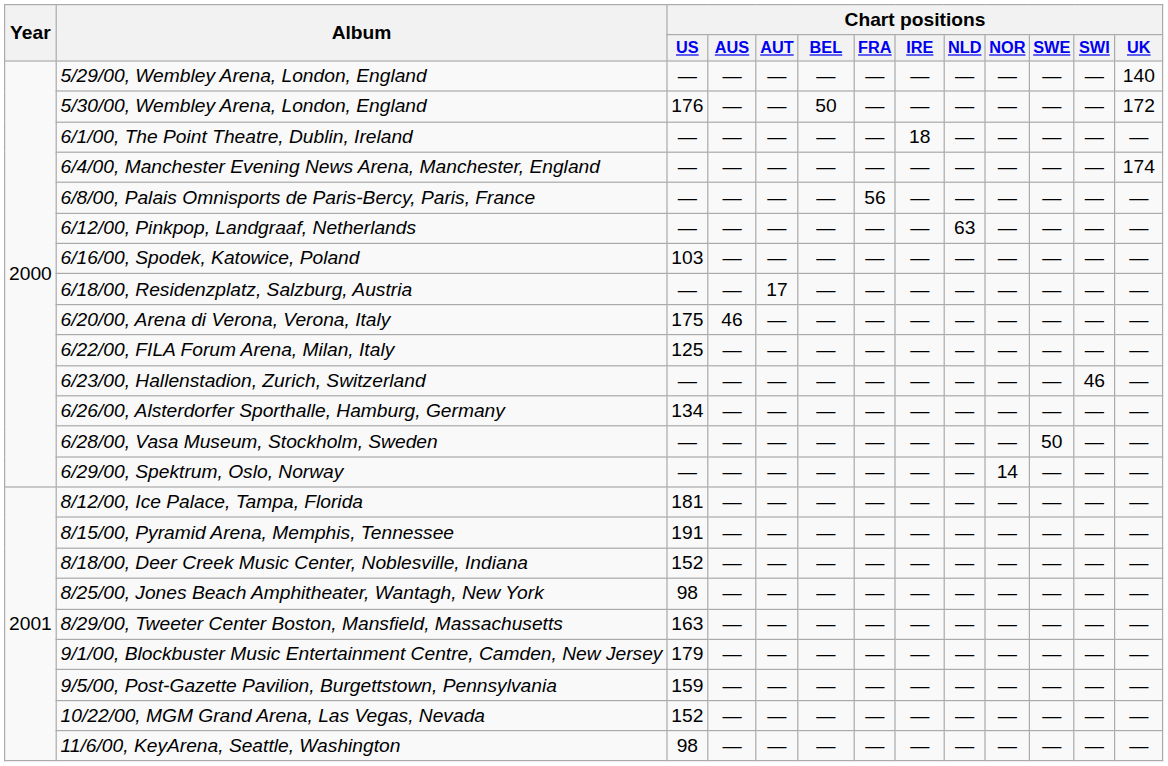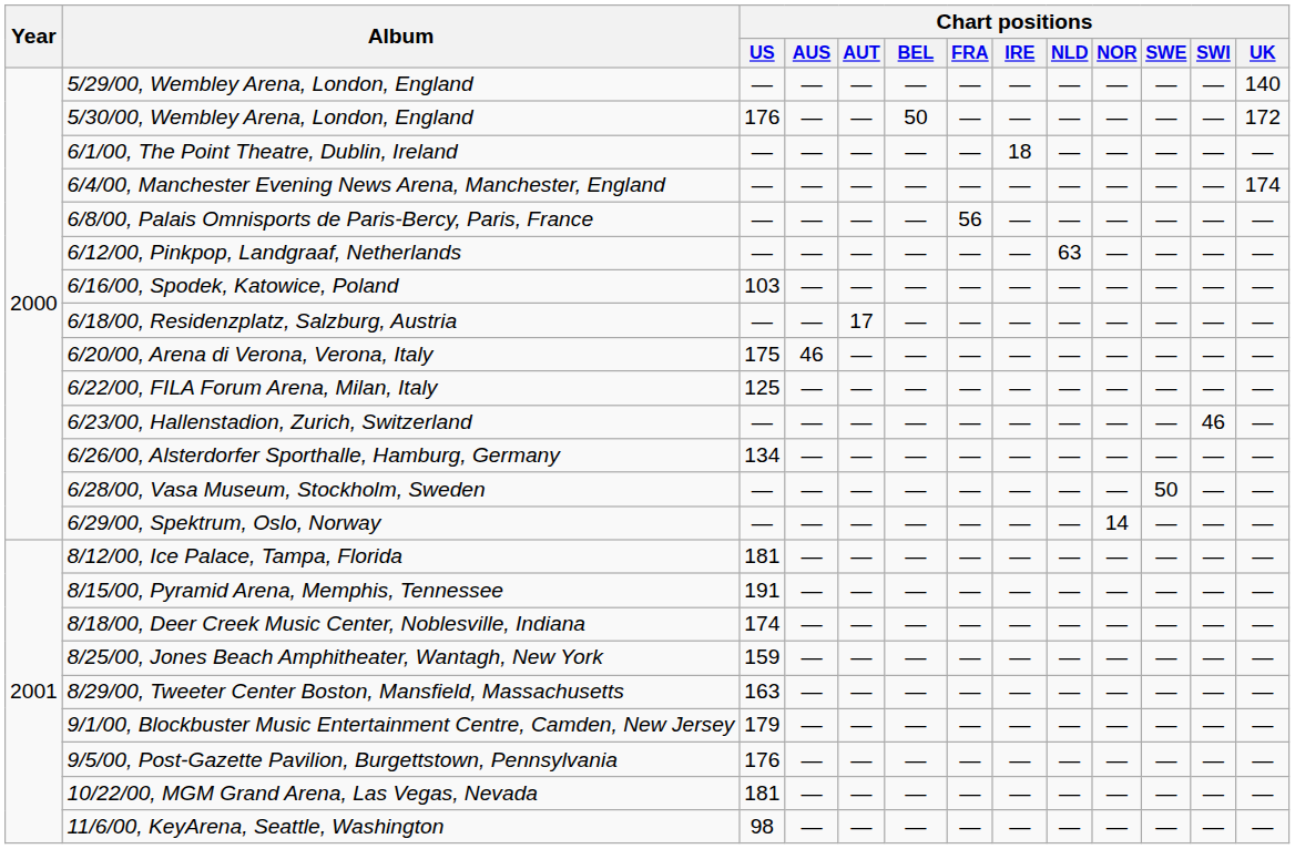8/18/00, Deer Creek Music Center, Noblesville, Indiana | Chart positions / US: 152 -> 174
8/25/00, Jones Beach Amphitheater, Wantagh, New York | Chart positions / US: 98 -> 159
9/5/00, Post-Gazette Pavilion, Burgettstown, Pennsylvania | Chart positions / US: 159 -> 176
10/22/00, MGM Grand Arena, Las Vegas, Nevada | Chart positions / US: 152 -> 181
